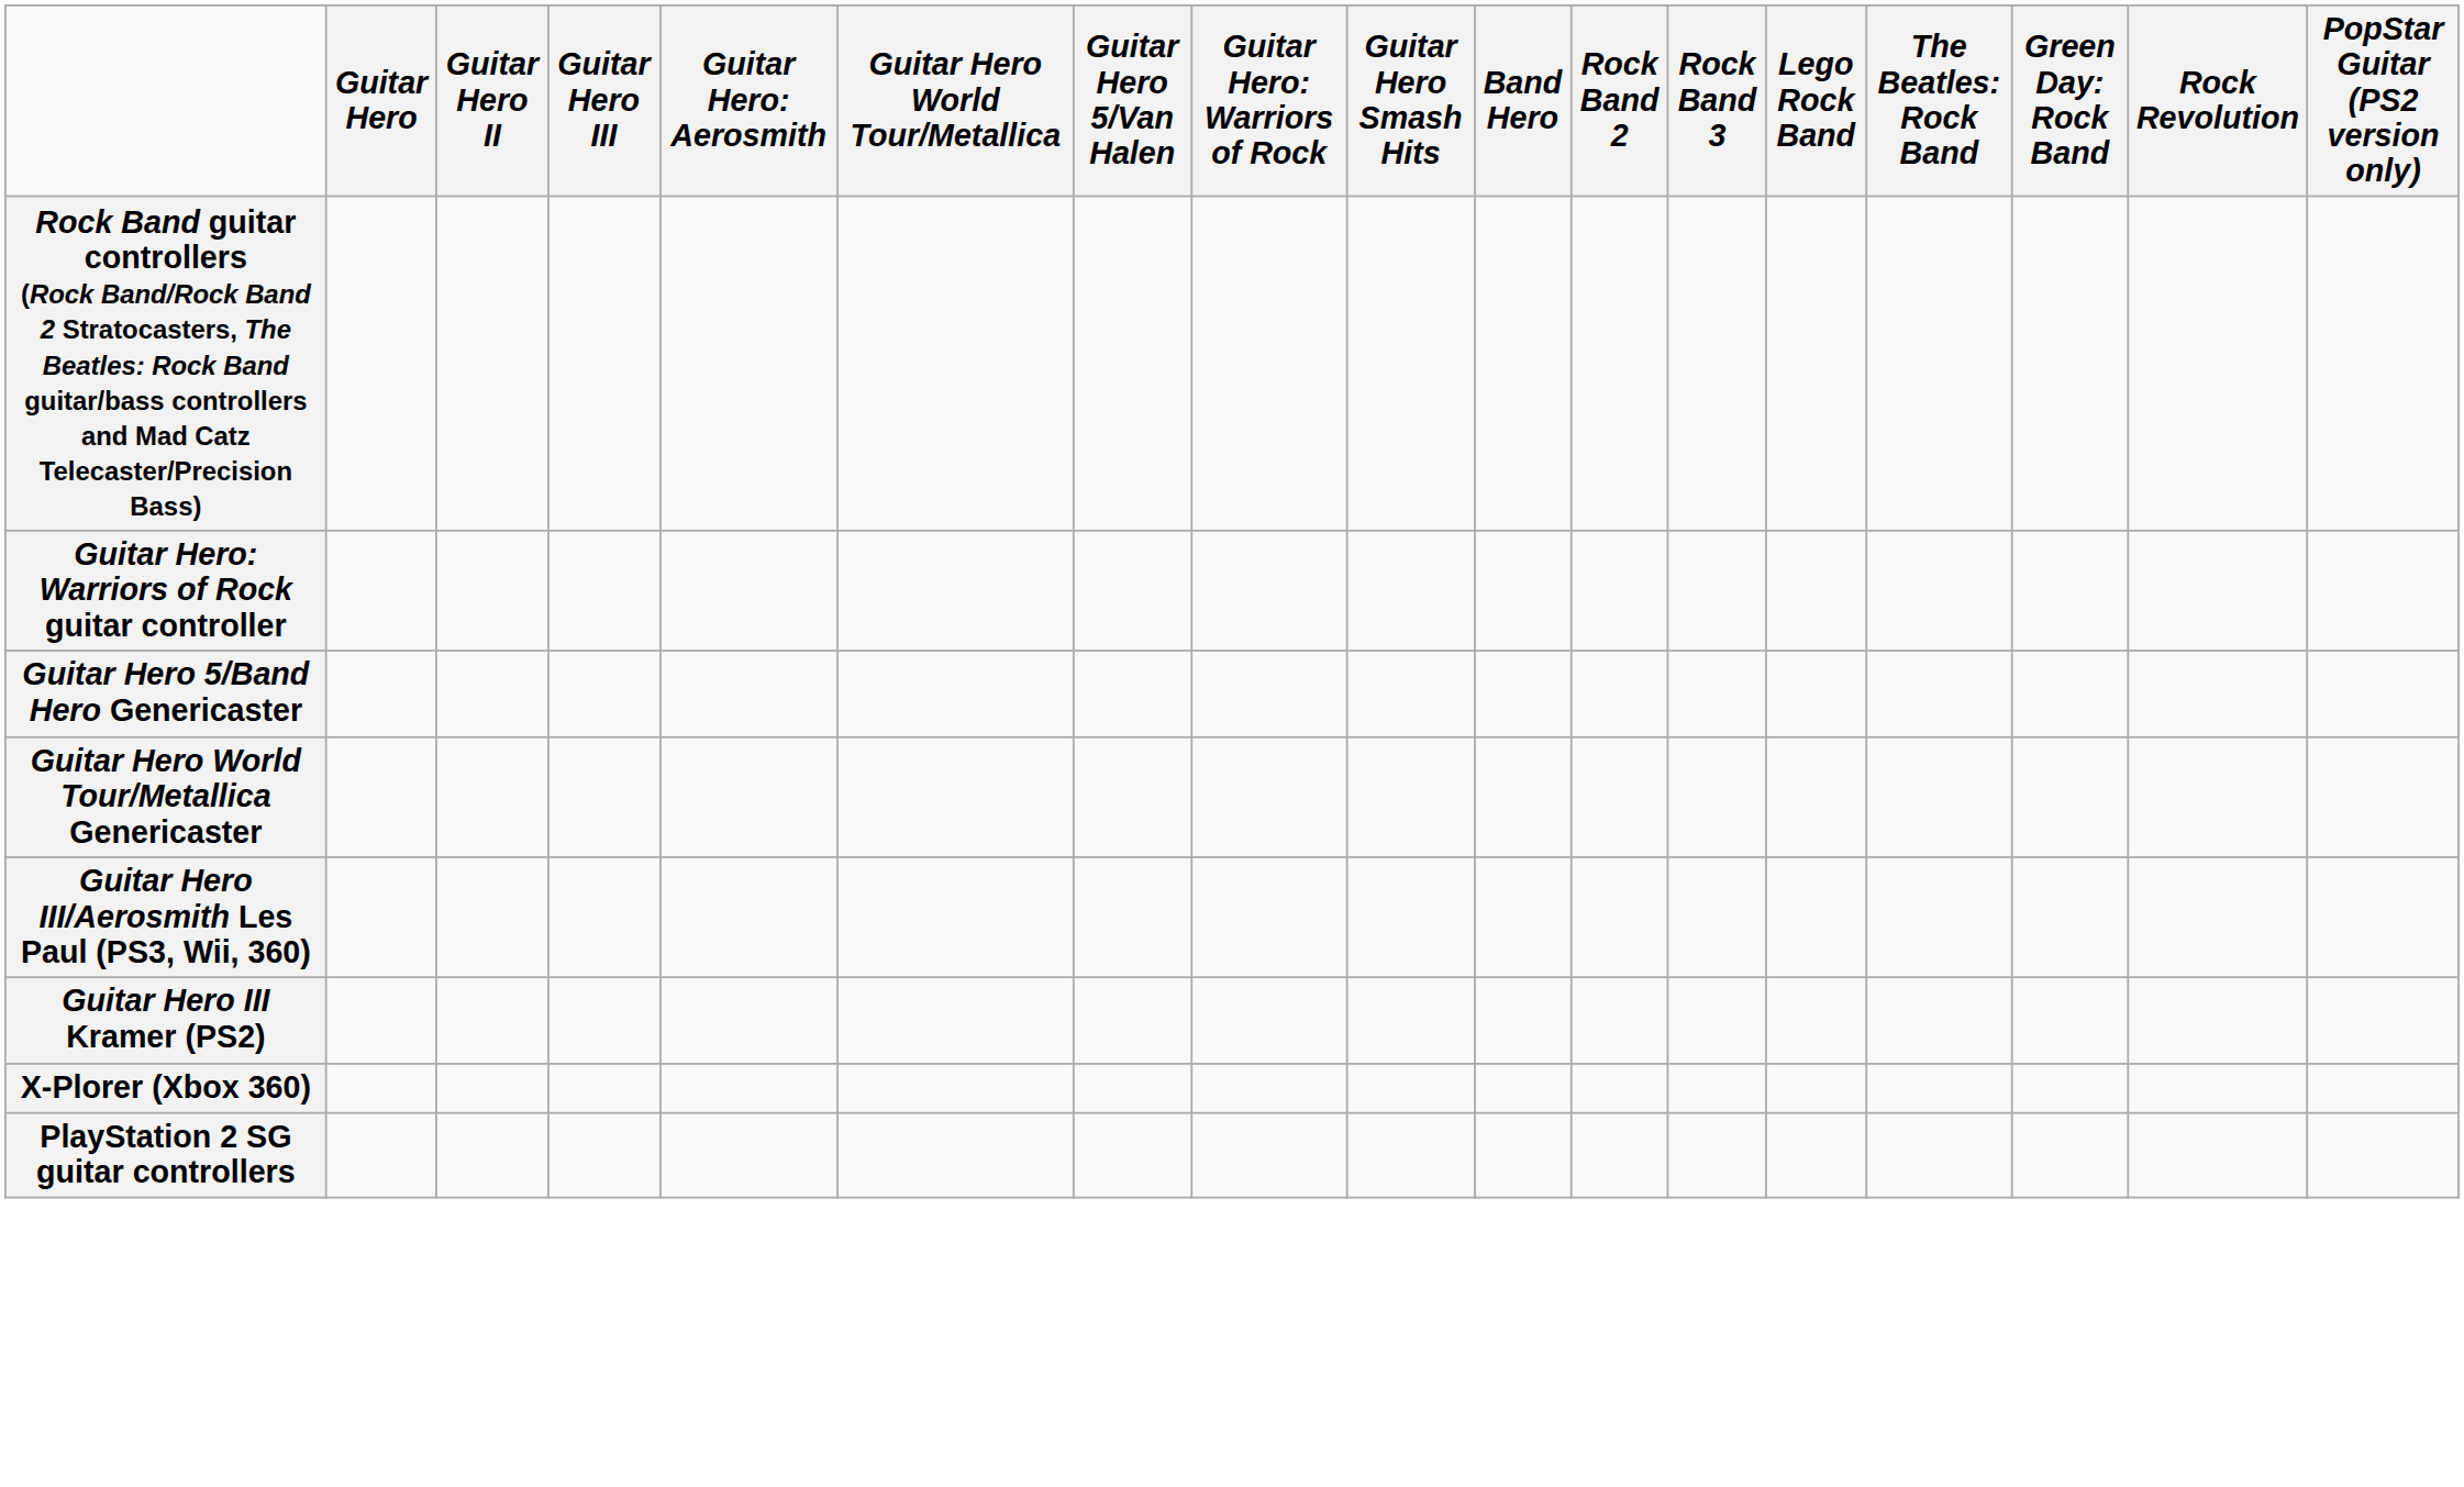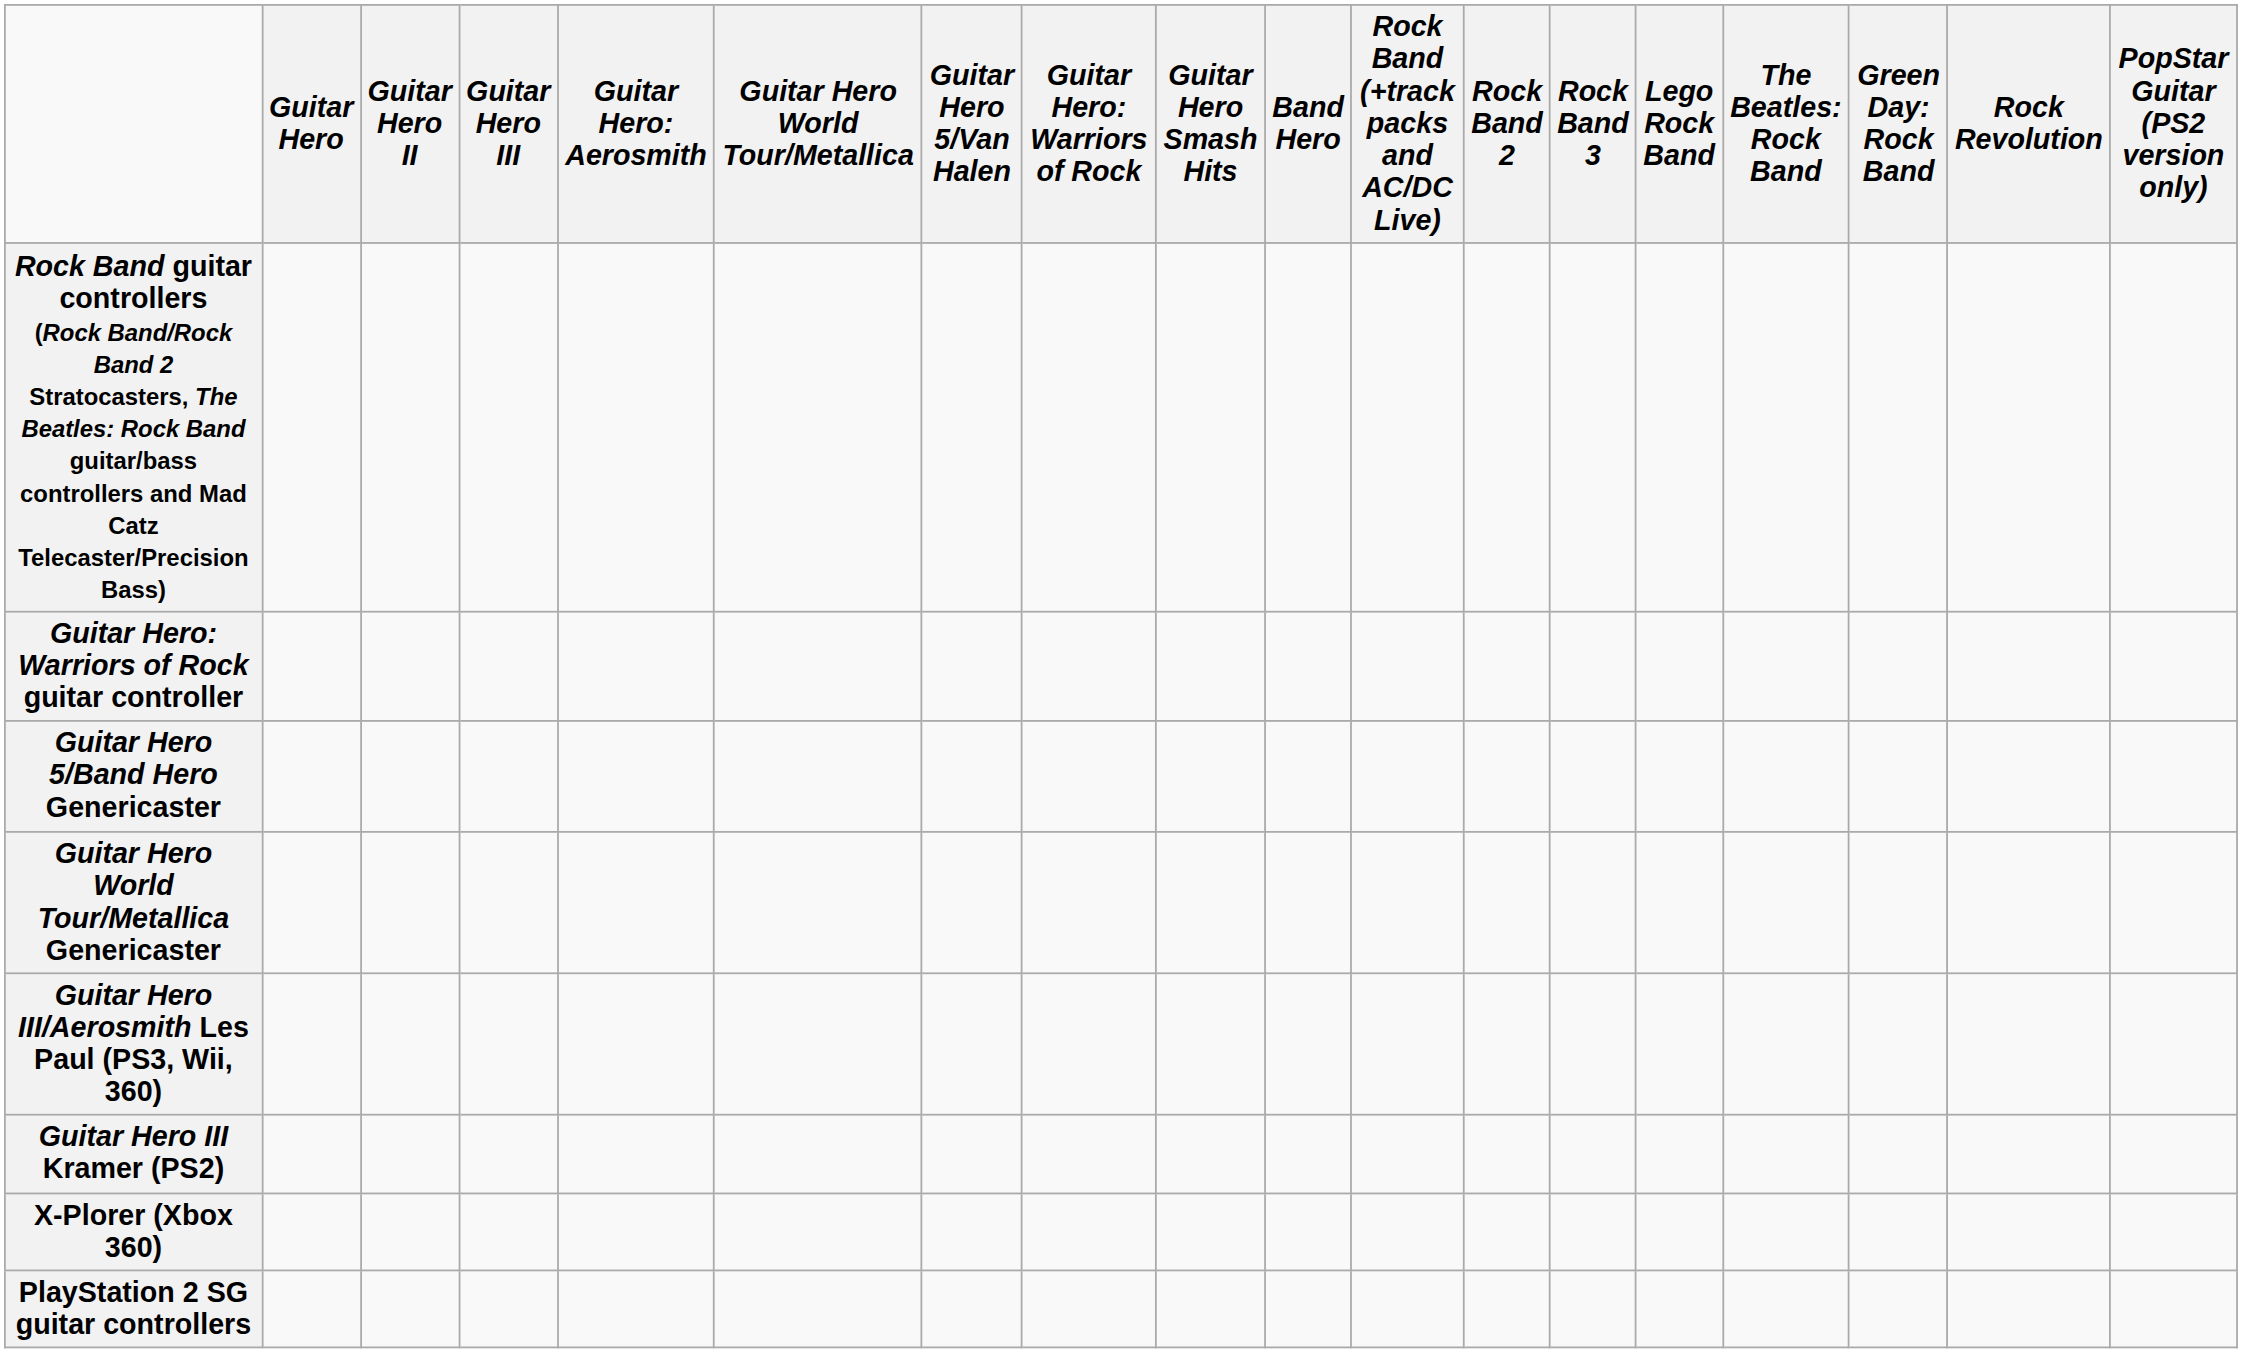+ column: Rock Band (+track packs and AC/DC Live)
